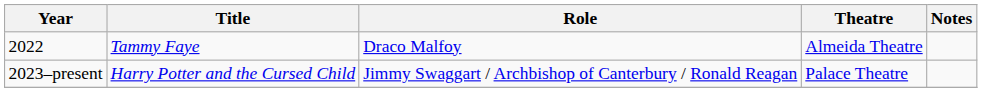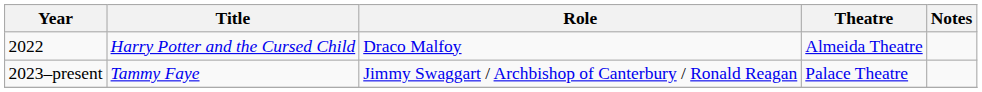2022 | Title: Tammy Faye -> Harry Potter and the Cursed Child
2023–present | Title: Harry Potter and the Cursed Child -> Tammy Faye
